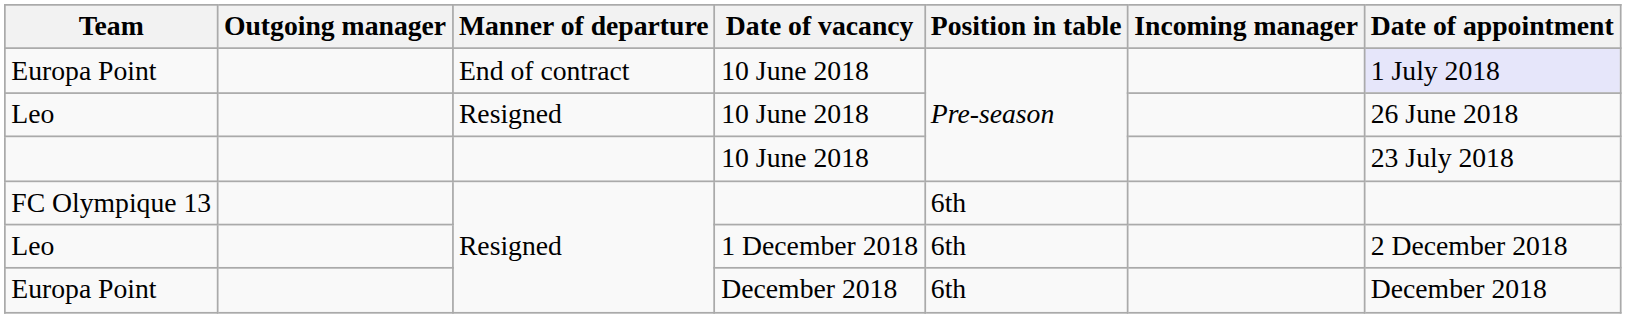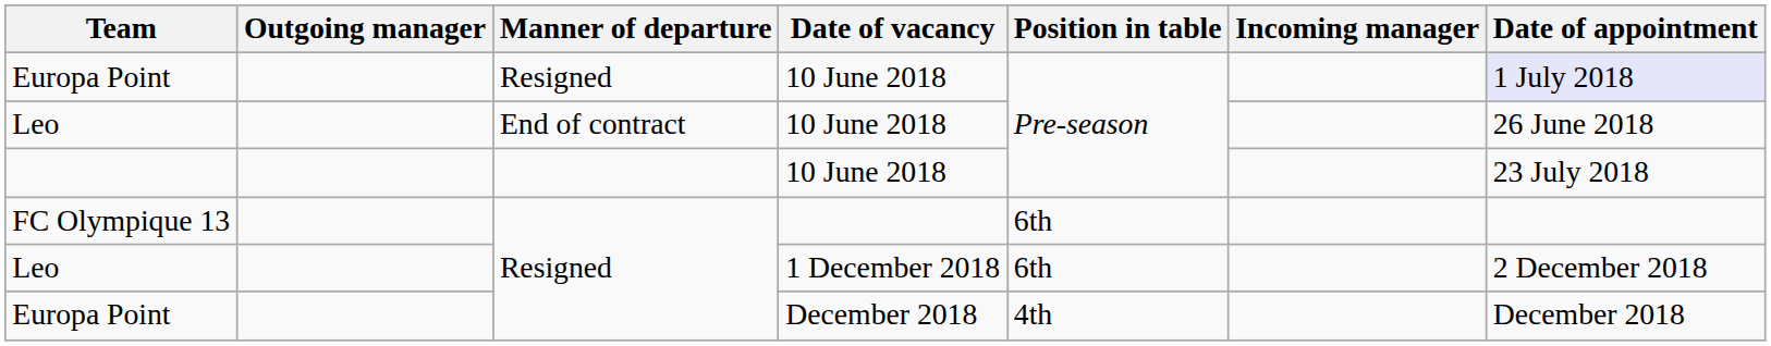Europa Point / 10 June 2018 | Manner of departure: End of contract -> Resigned
Leo / 10 June 2018 | Manner of departure: Resigned -> End of contract
Europa Point / December 2018 | Position in table: 6th -> 4th
